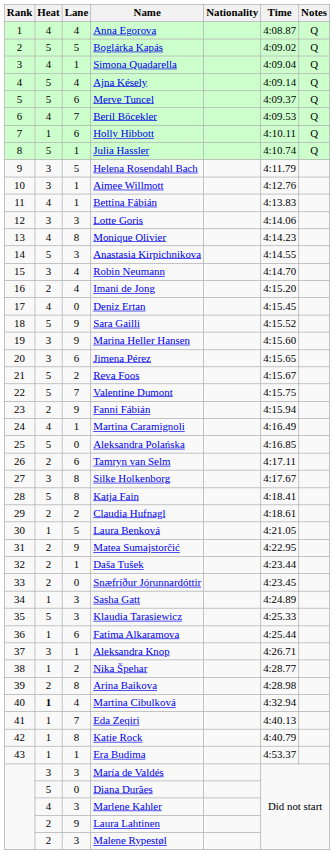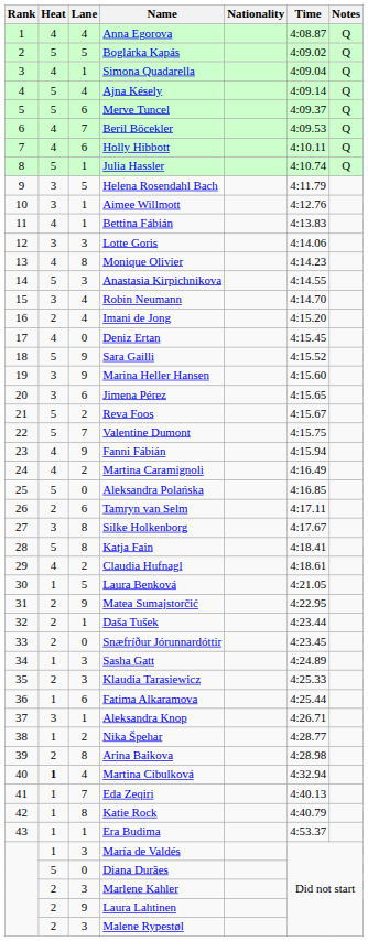Holly Hibbott | Heat: 1 -> 4
Fanni Fábián | Heat: 2 -> 4
Martina Caramignoli | Lane: 1 -> 2
Claudia Hufnagl | Heat: 2 -> 4
Klaudia Tarasiewicz | Heat: 5 -> 2
María de Valdés | Heat: 3 -> 1
Marlene Kahler | Heat: 4 -> 2
